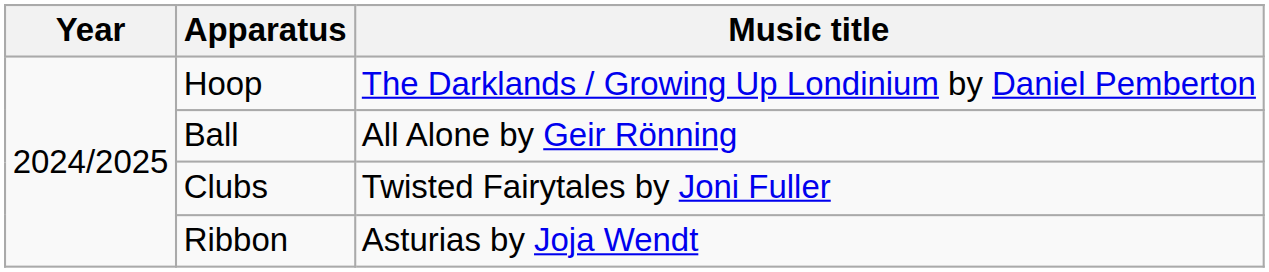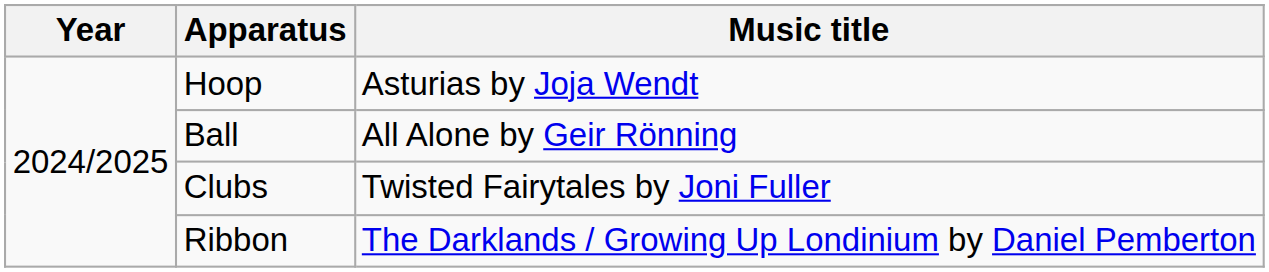Hoop | Music title: The Darklands / Growing Up Londinium by Daniel Pemberton -> Asturias by Joja Wendt
Ribbon | Music title: Asturias by Joja Wendt -> The Darklands / Growing Up Londinium by Daniel Pemberton
